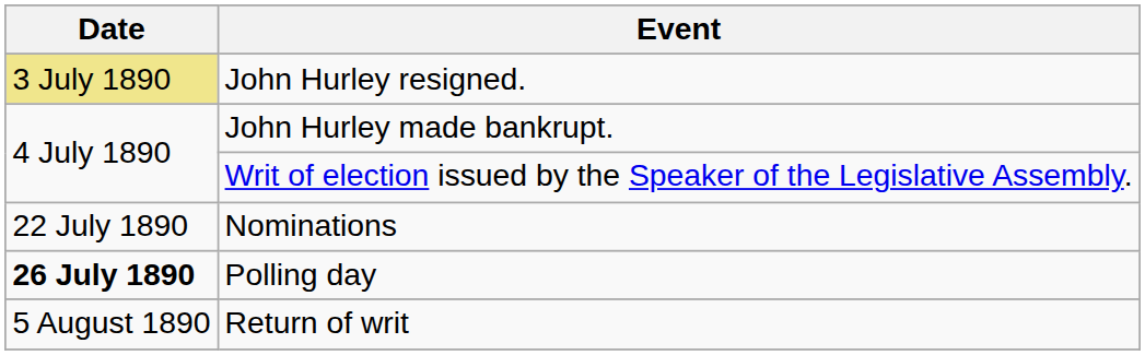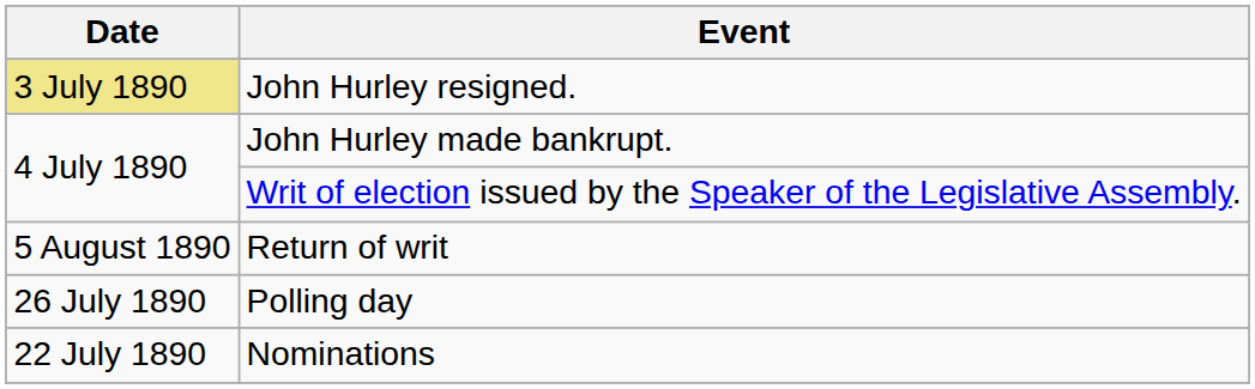rows swapped: Nominations <-> Return of writ
Polling day | Date: bold -> normal
